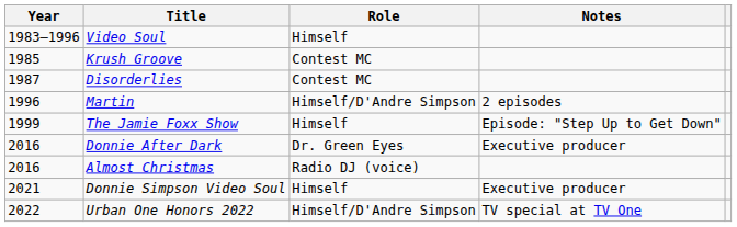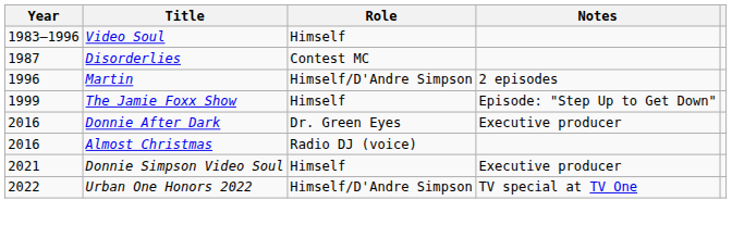- row: 1985 | Krush Groove | Contest MC
